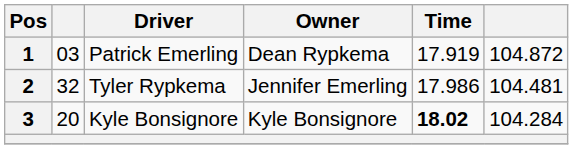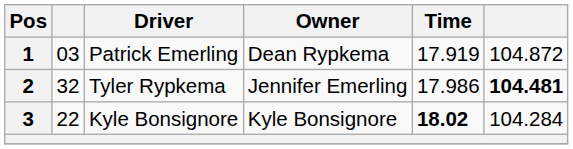2 | column 6: normal -> bold
3 | column 2: 20 -> 22
